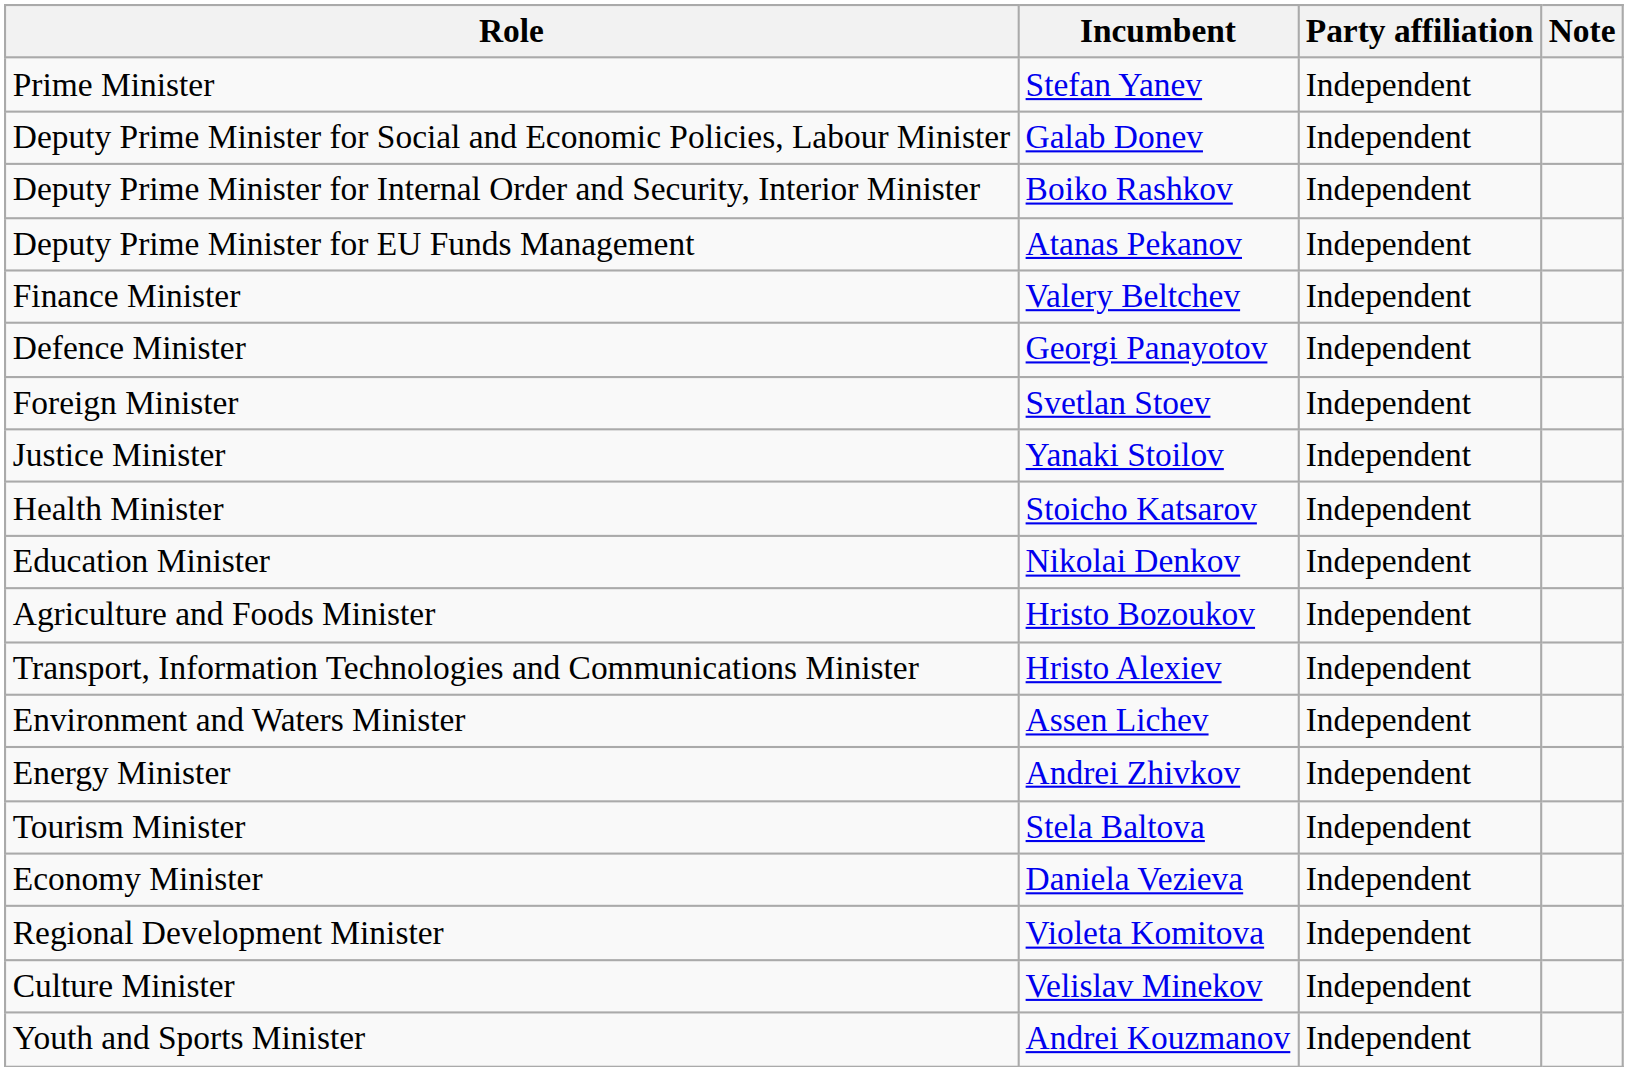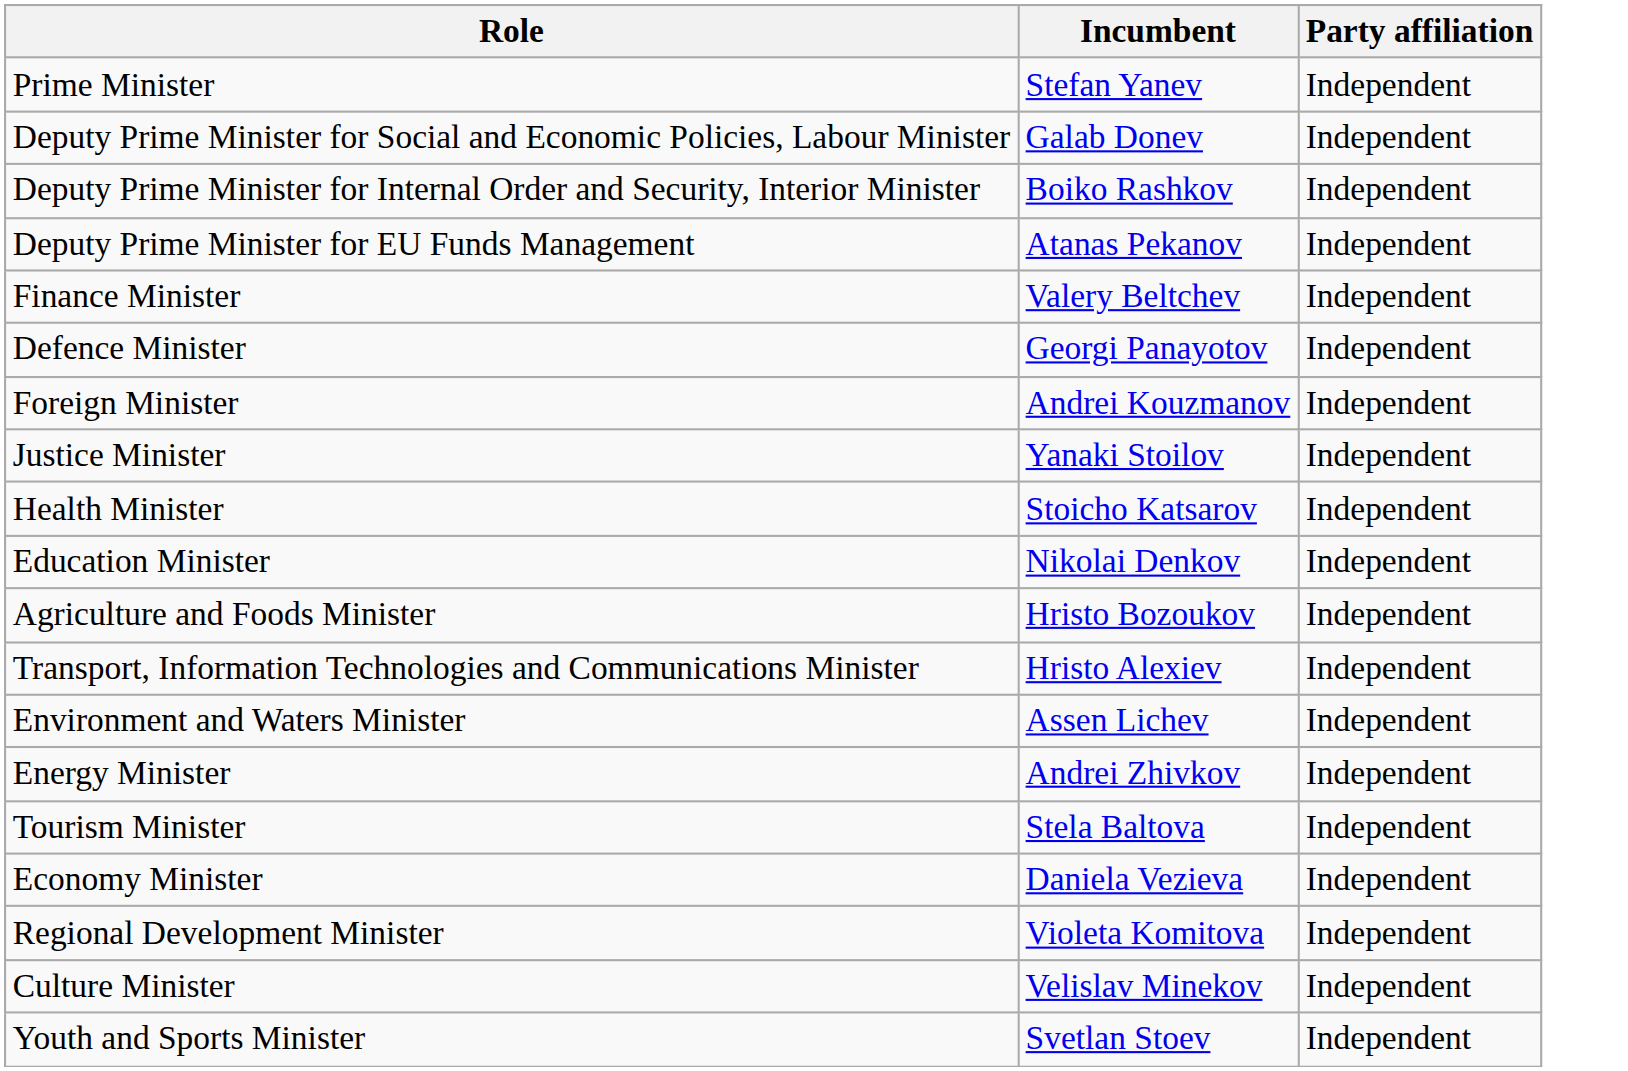- column: Note
Foreign Minister | Incumbent: Svetlan Stoev -> Andrei Kouzmanov
Youth and Sports Minister | Incumbent: Andrei Kouzmanov -> Svetlan Stoev
